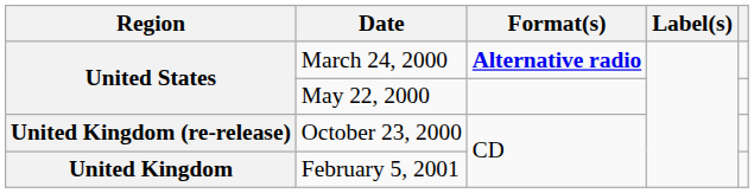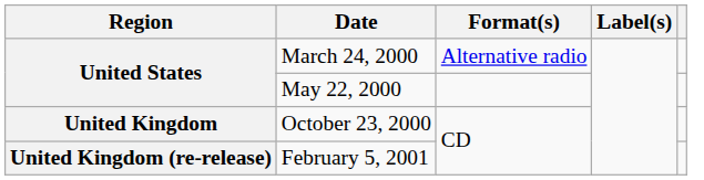March 24, 2000 | Format(s): bold -> normal
October 23, 2000 | Region: United Kingdom (re-release) -> United Kingdom
February 5, 2001 | Region: United Kingdom -> United Kingdom (re-release)
